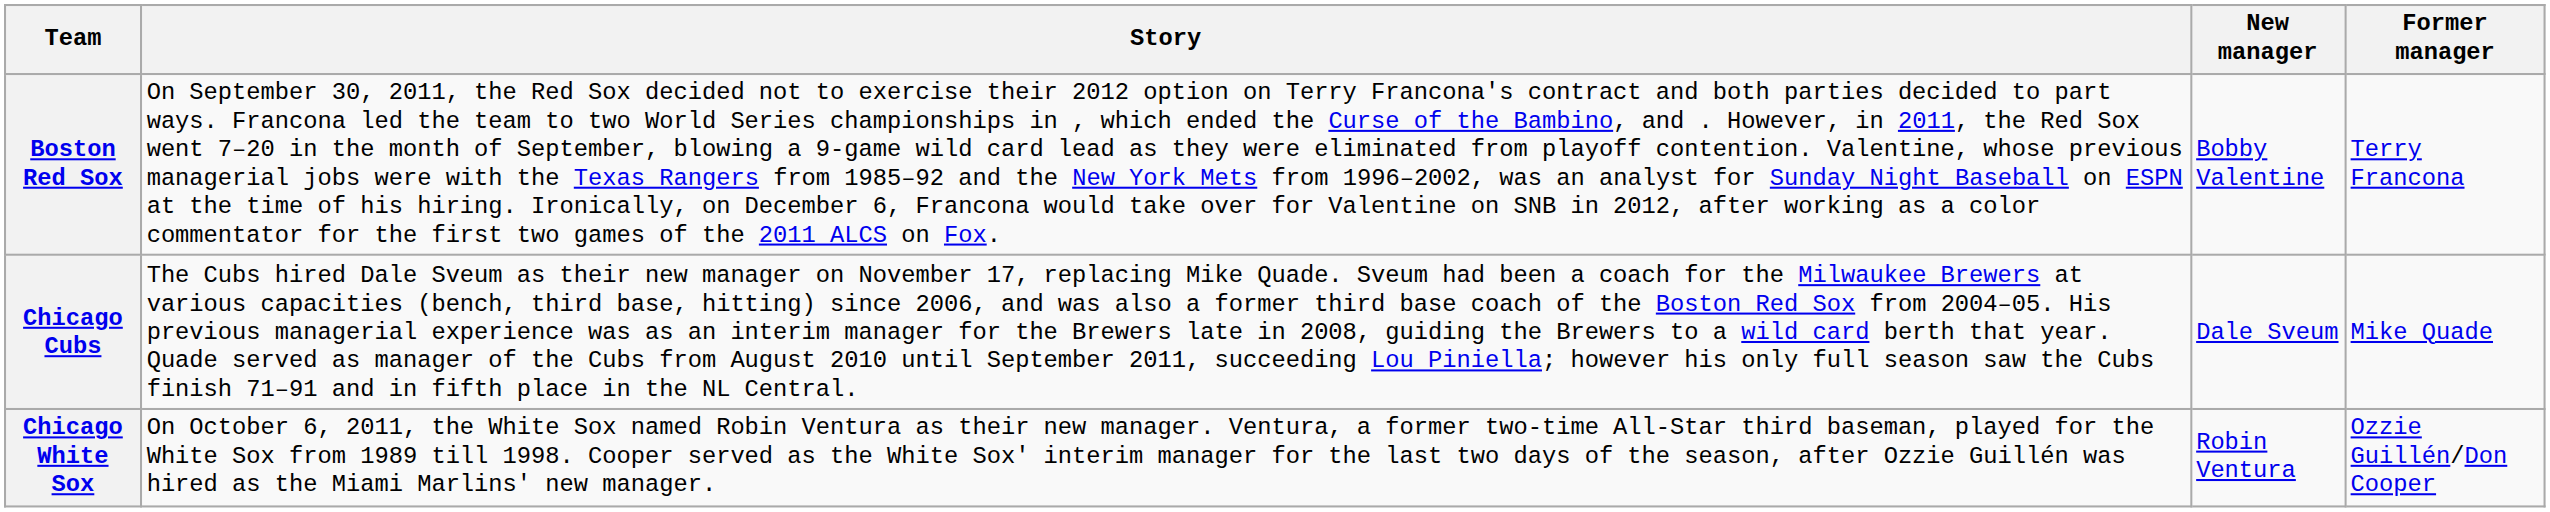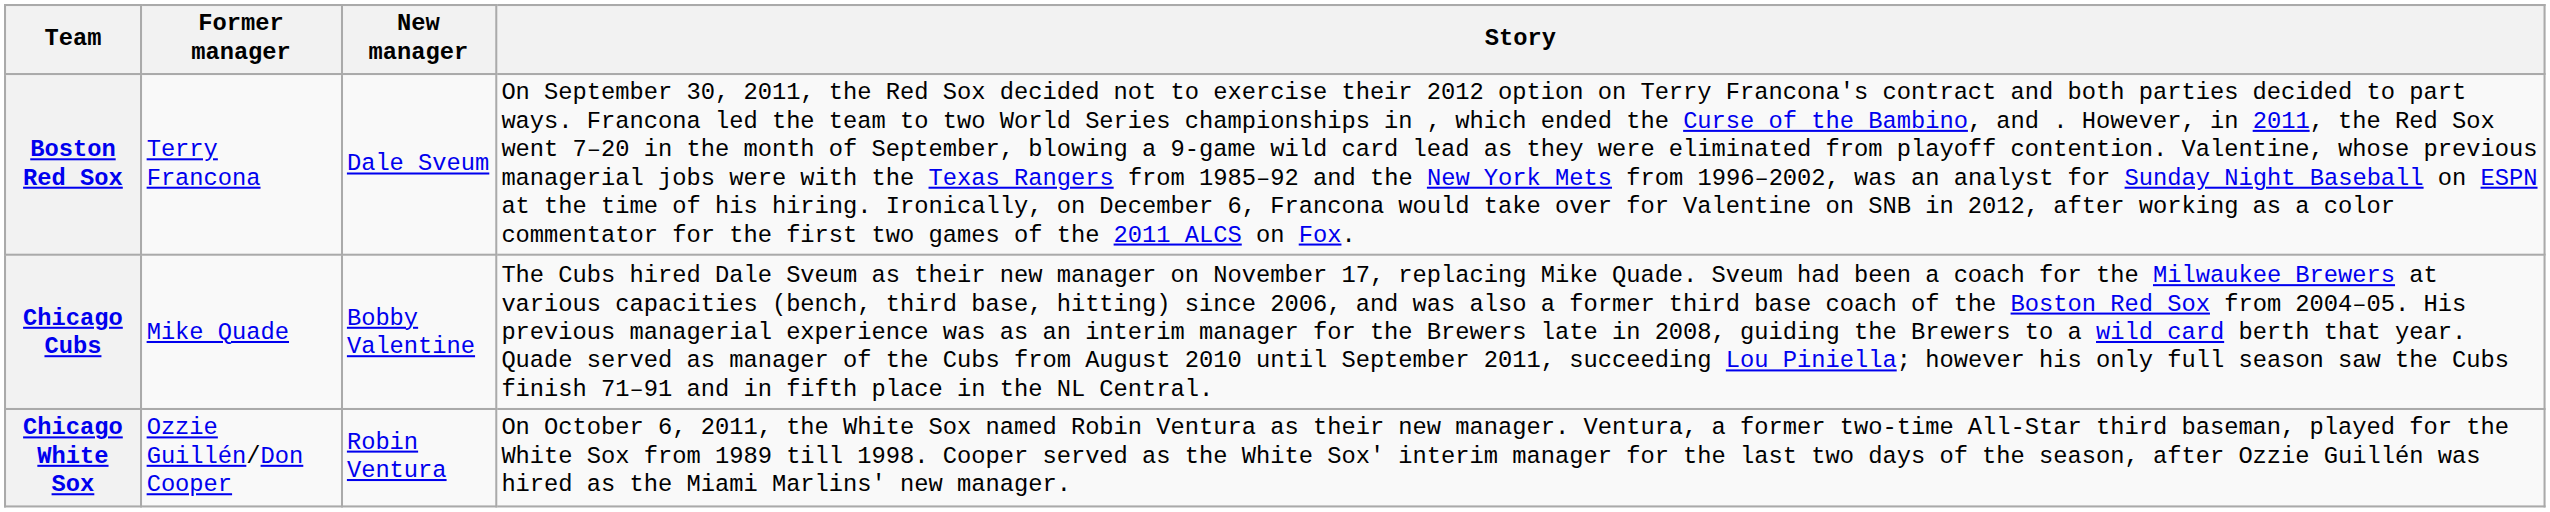columns swapped: Former manager <-> Story
Boston Red Sox | New manager: Bobby Valentine -> Dale Sveum
Chicago Cubs | New manager: Dale Sveum -> Bobby Valentine
